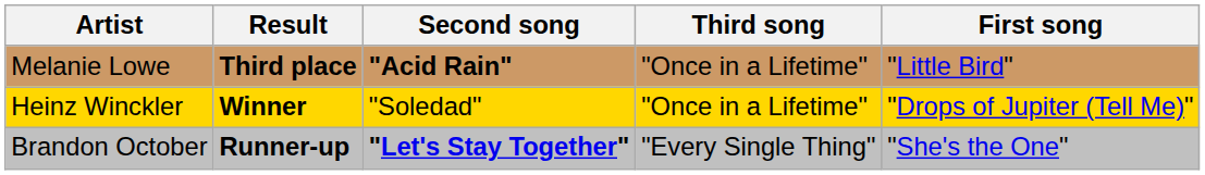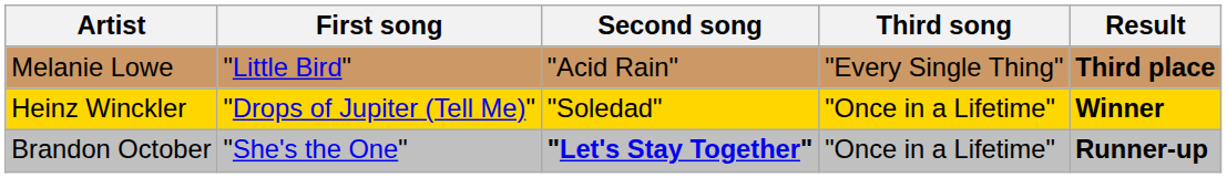columns swapped: First song <-> Result
Melanie Lowe | Second song: bold -> normal
Melanie Lowe | Third song: "Once in a Lifetime" -> "Every Single Thing"
Brandon October | Third song: "Every Single Thing" -> "Once in a Lifetime"
